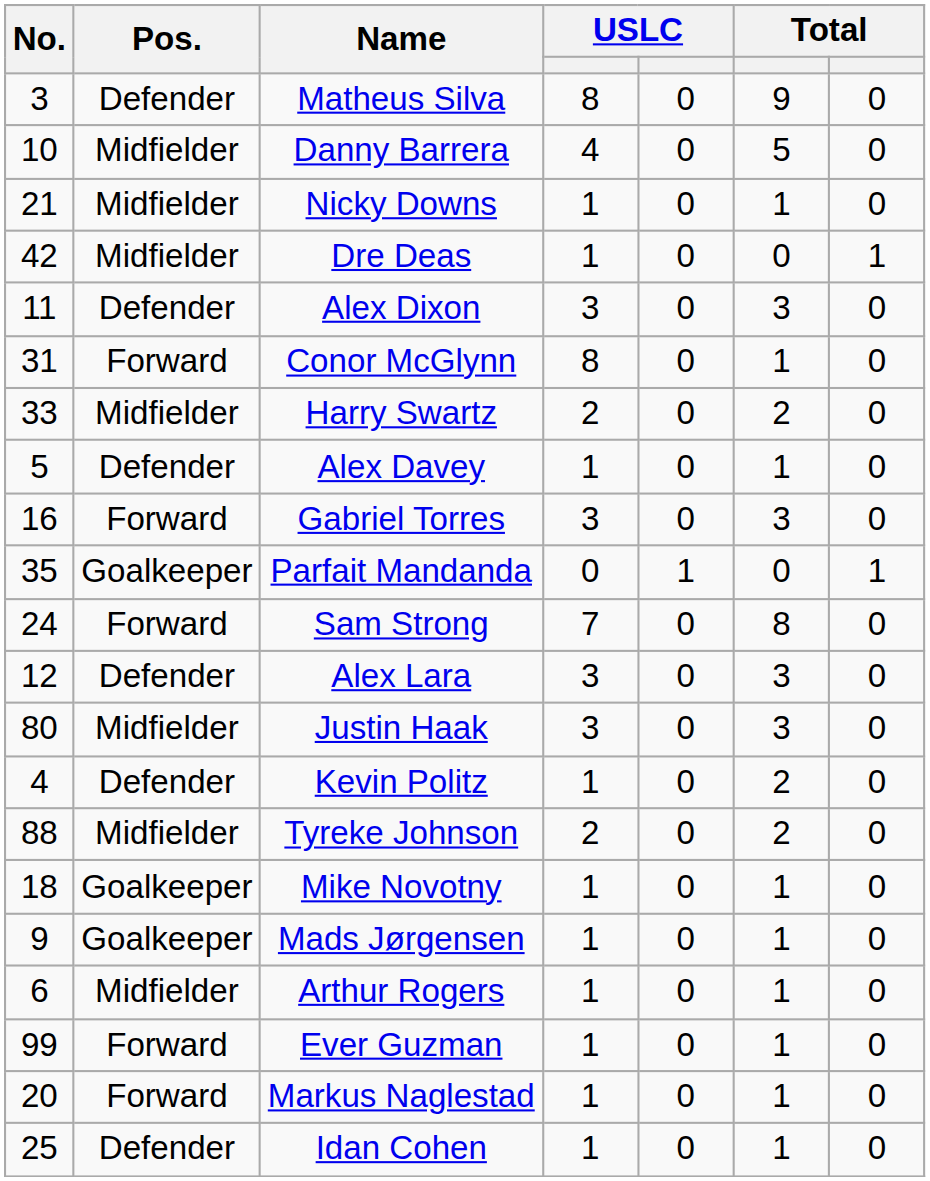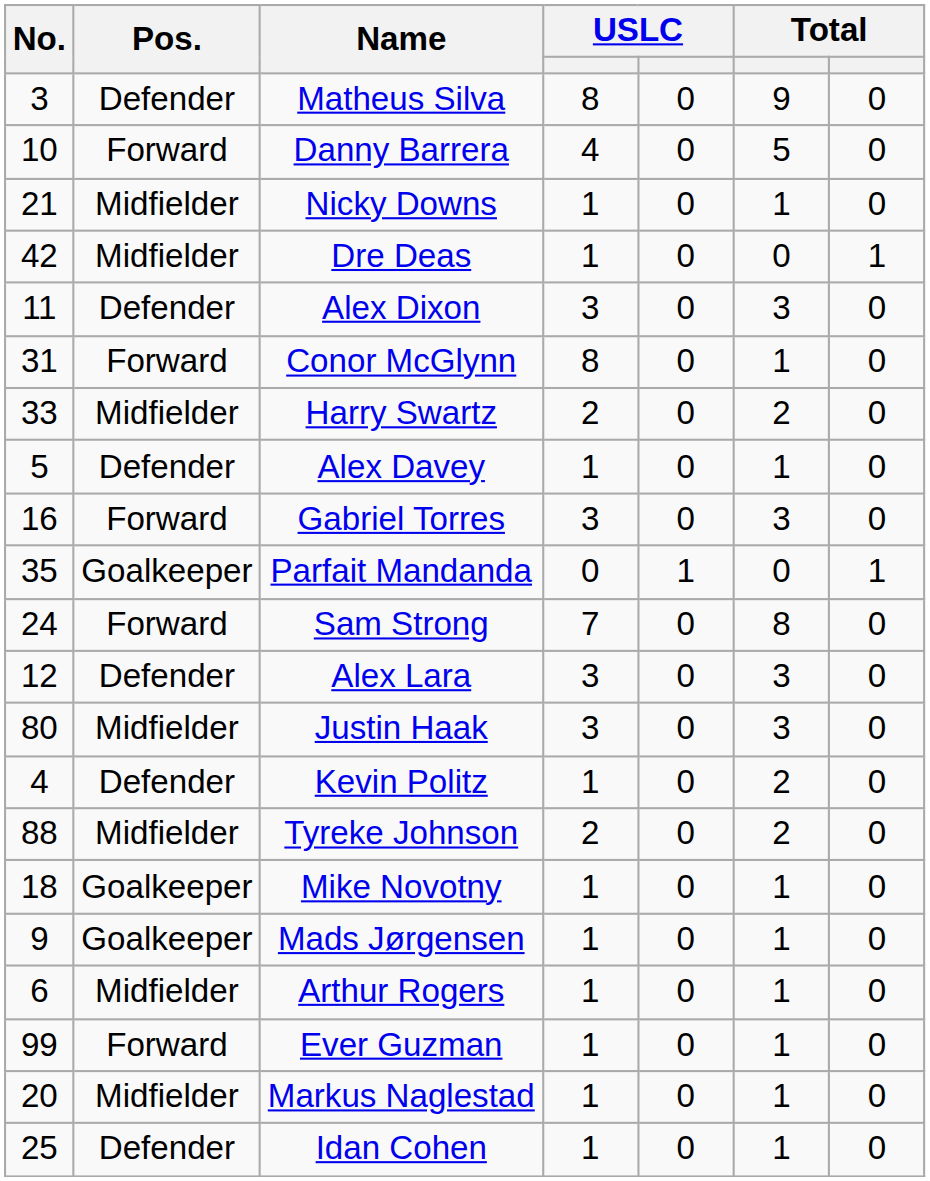Danny Barrera | Pos.: Midfielder -> Forward
Markus Naglestad | Pos.: Forward -> Midfielder
